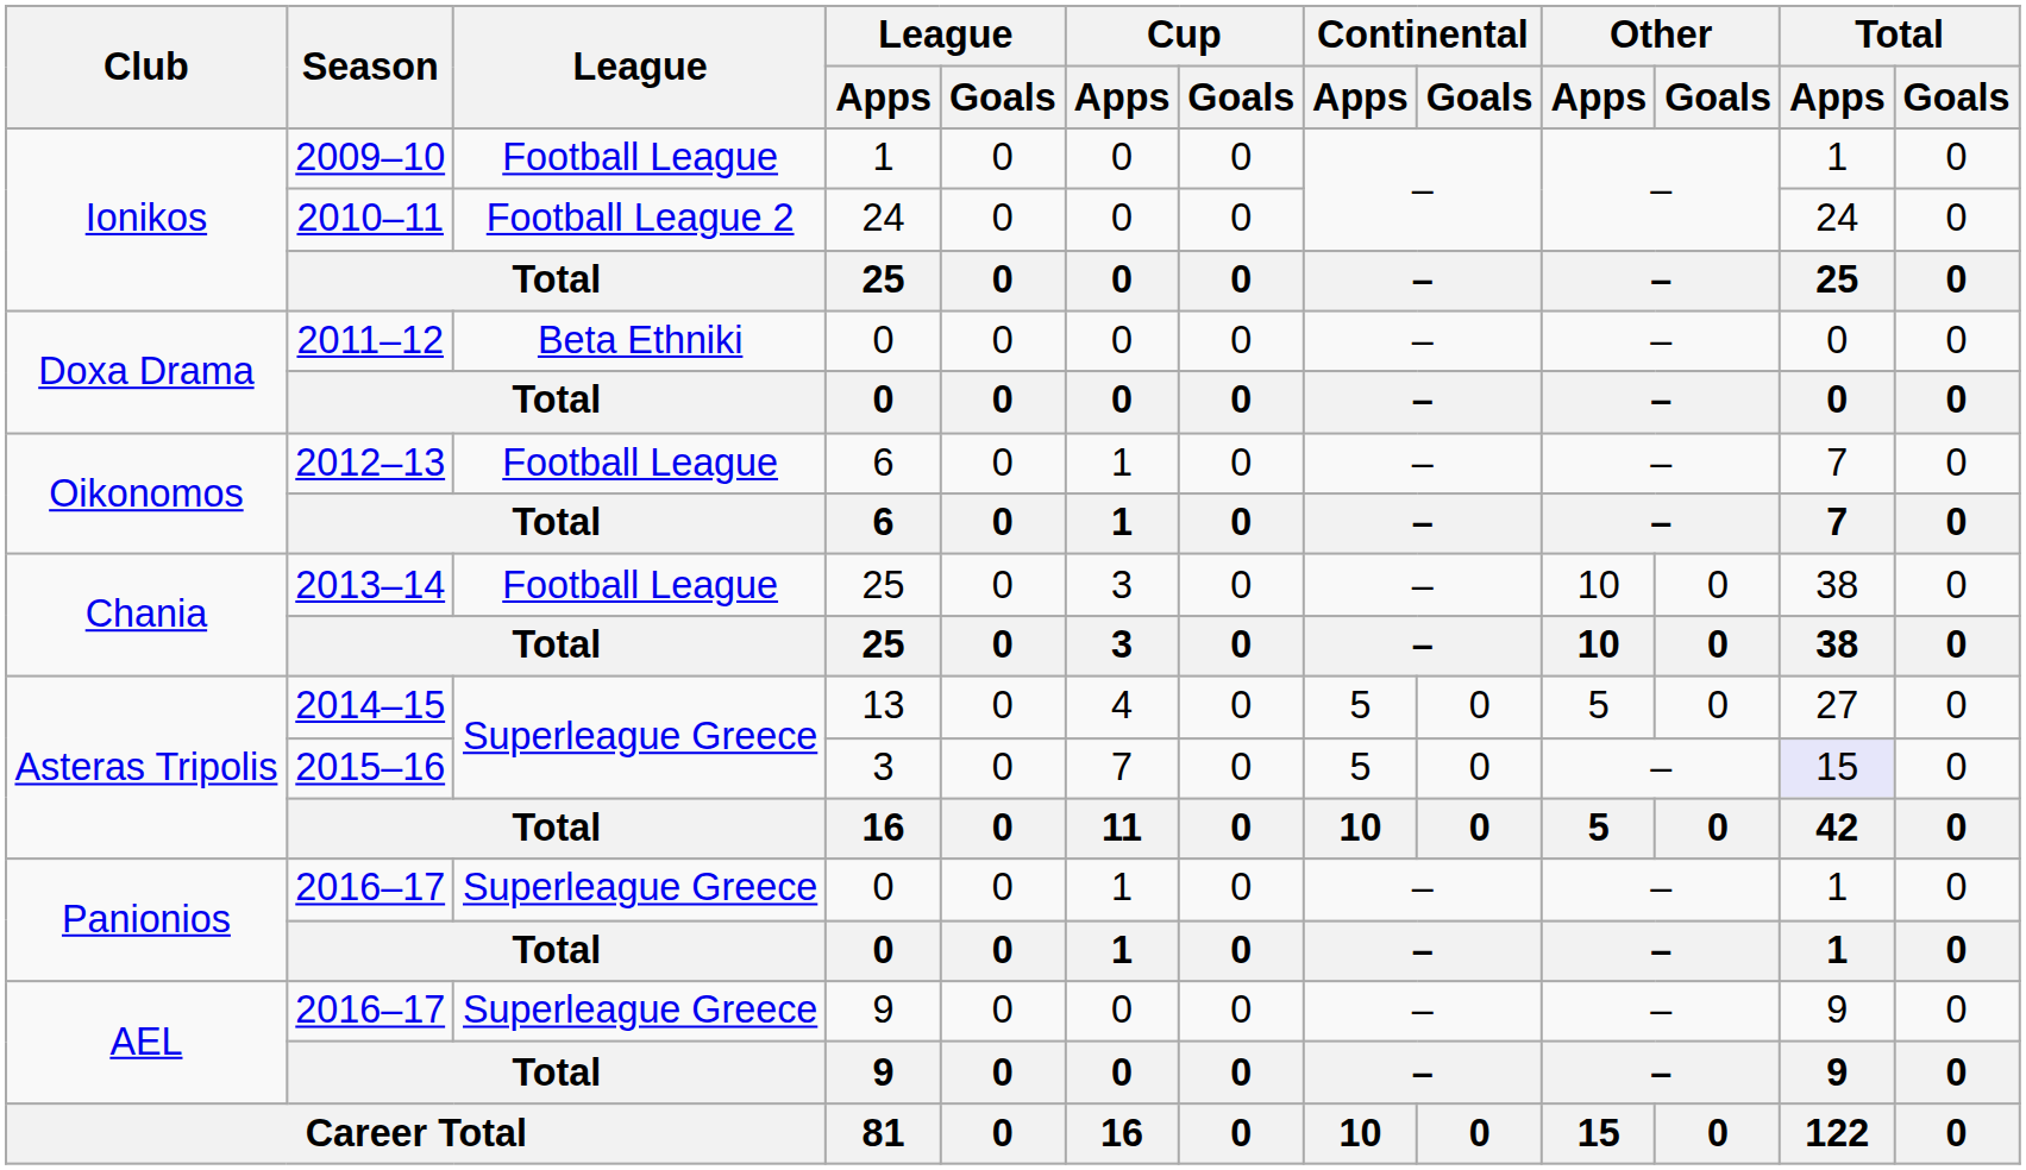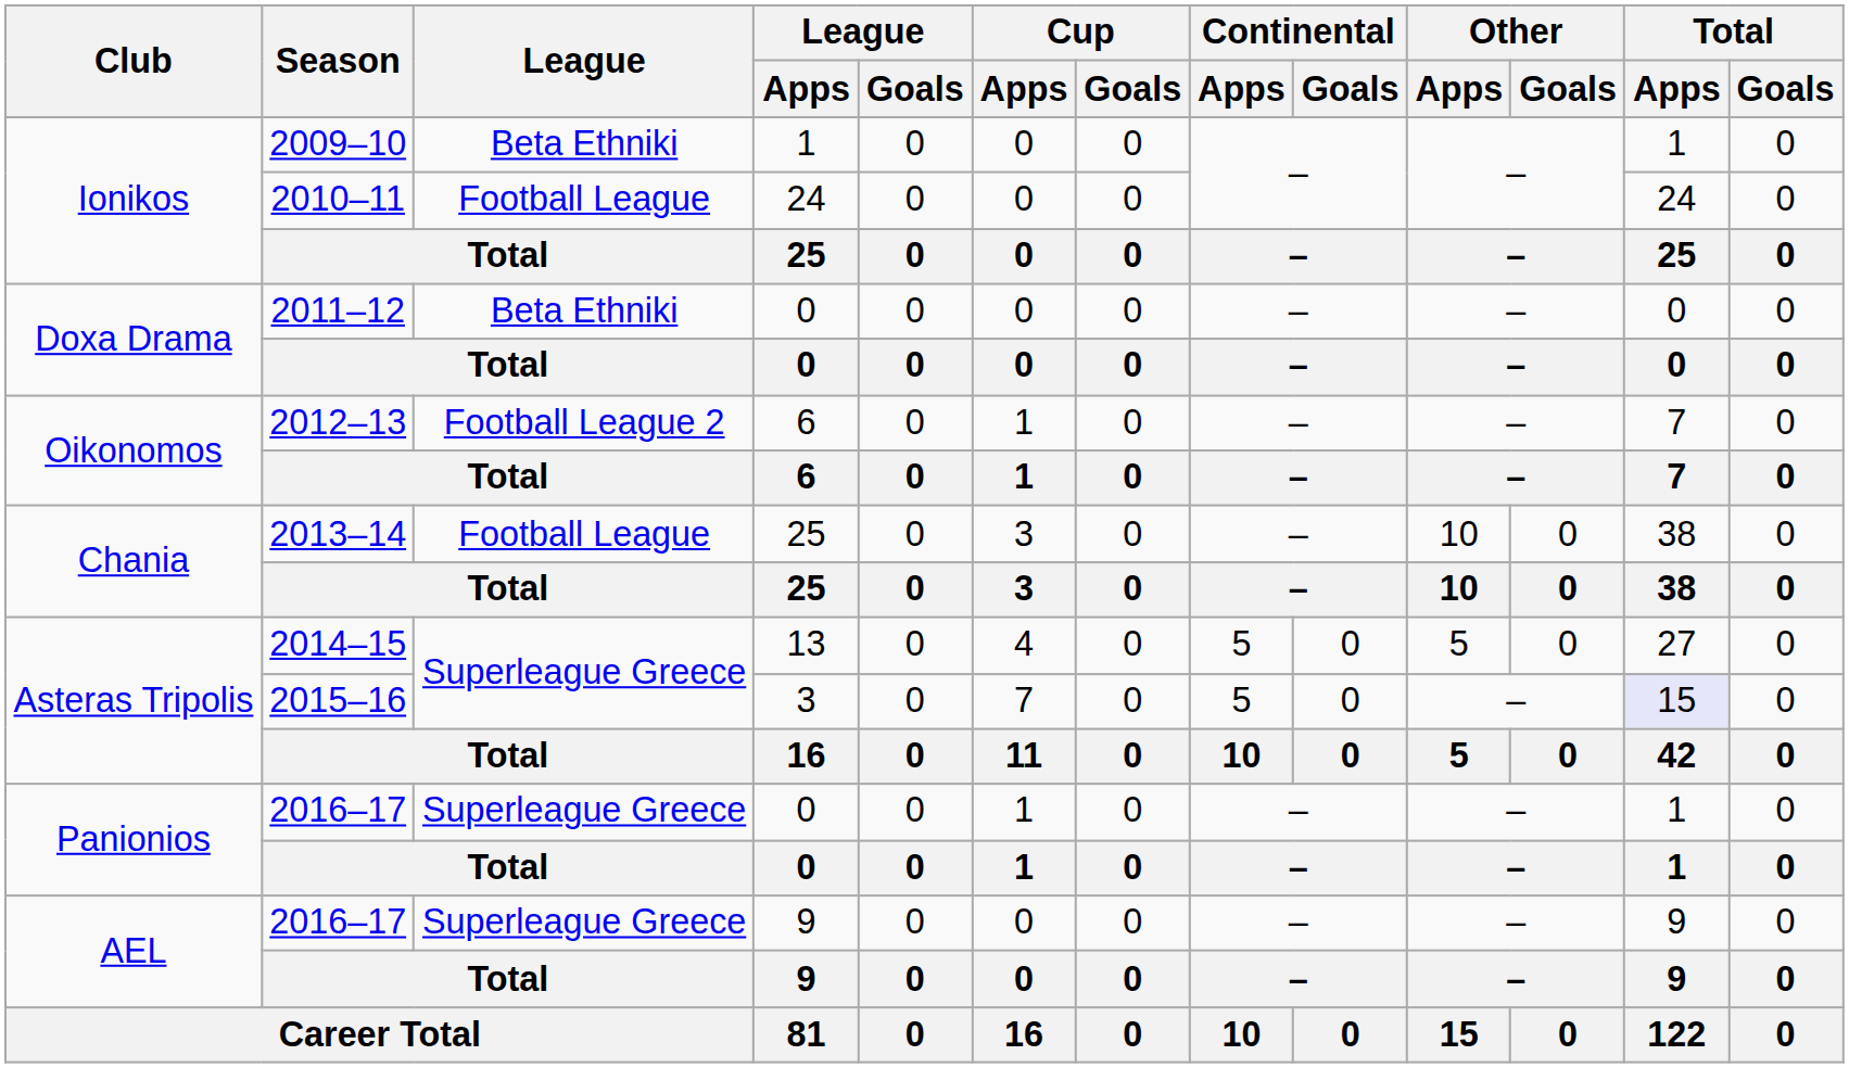2009–10 | League: Football League -> Beta Ethniki
2010–11 | League: Football League 2 -> Football League
2012–13 | League: Football League -> Football League 2
